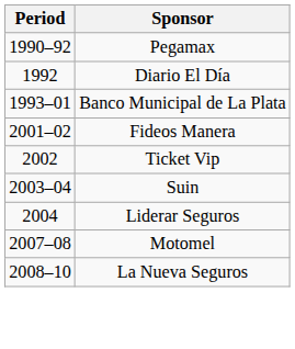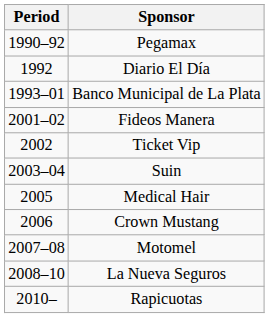- row: 2004 | Liderar Seguros
+ row: 2005 | Medical Hair
+ row: 2006 | Crown Mustang
+ row: 2010– | Rapicuotas
